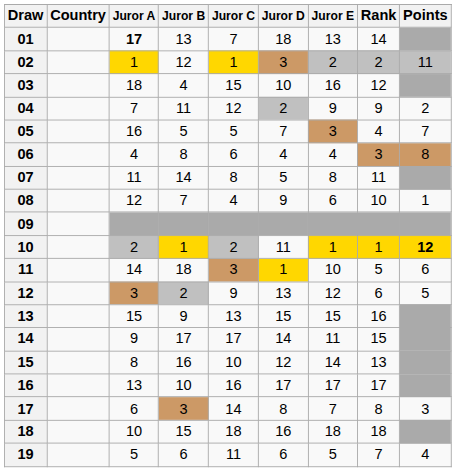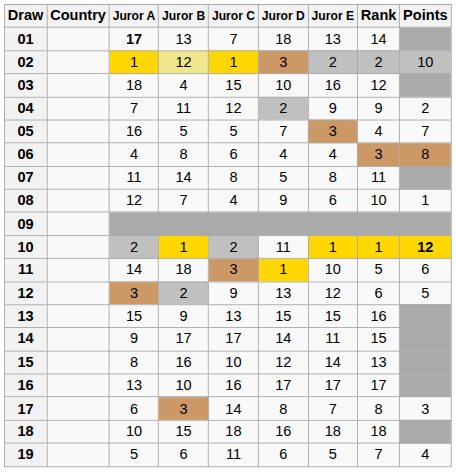02 | Juror B: no background -> khaki background
02 | Points: 11 -> 10
